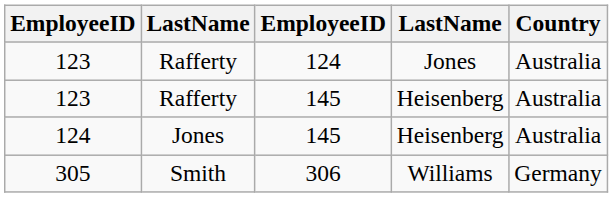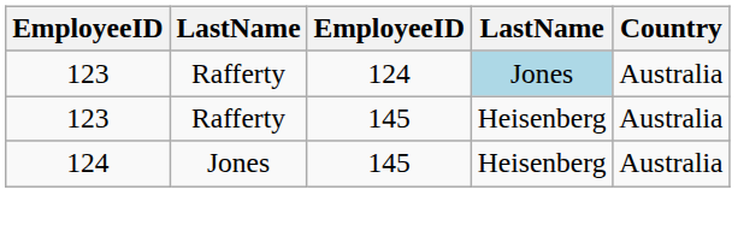123 / 124 | column 4: no background -> lightblue background
- row: 305 | Smith | 306 | Williams | Germany
